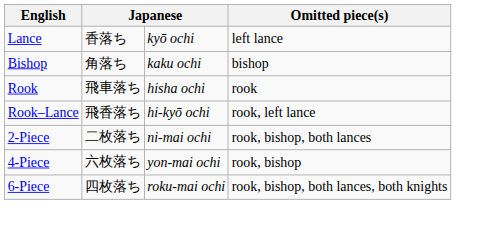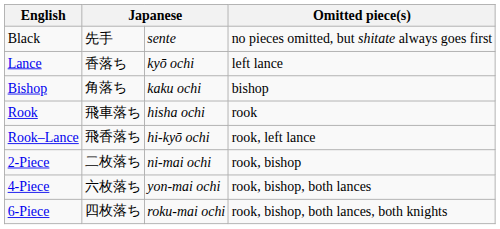+ row: Black | 先手 | sente | no pieces omitted, but shitate always goes first
2-Piece | Omitted piece(s): rook, bishop, both lances -> rook, bishop
4-Piece | Omitted piece(s): rook, bishop -> rook, bishop, both lances
